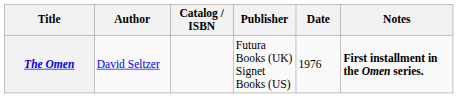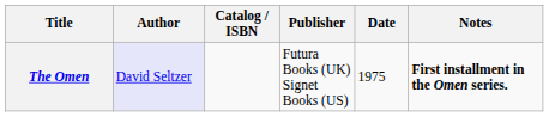The Omen | Author: no background -> lavender background
The Omen | Date: 1976 -> 1975
